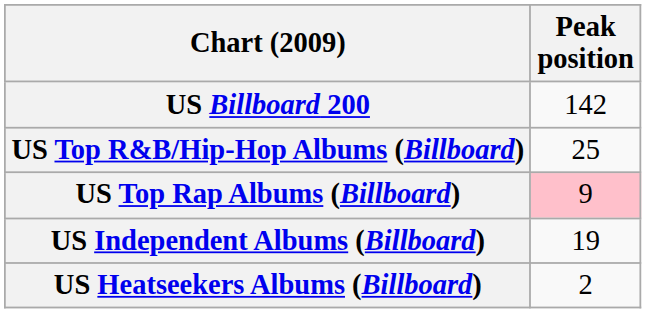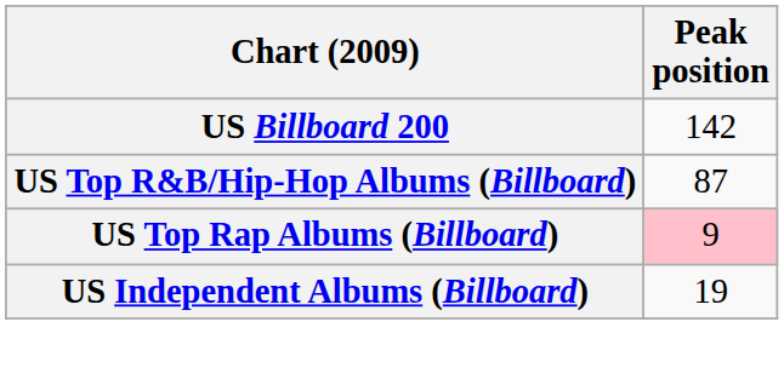US Top R&B/Hip-Hop Albums (Billboard) | Peak position: 25 -> 87
- row: US Heatseekers Albums (Billboard) | 2
